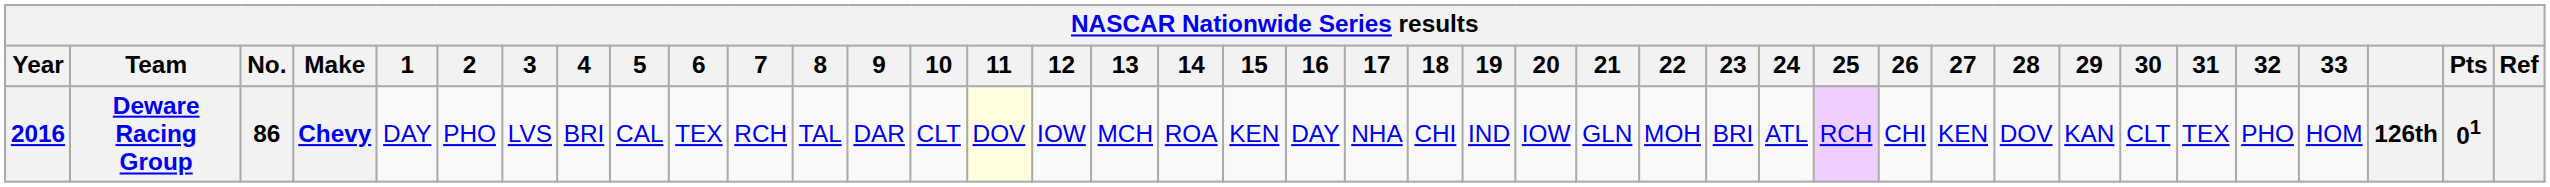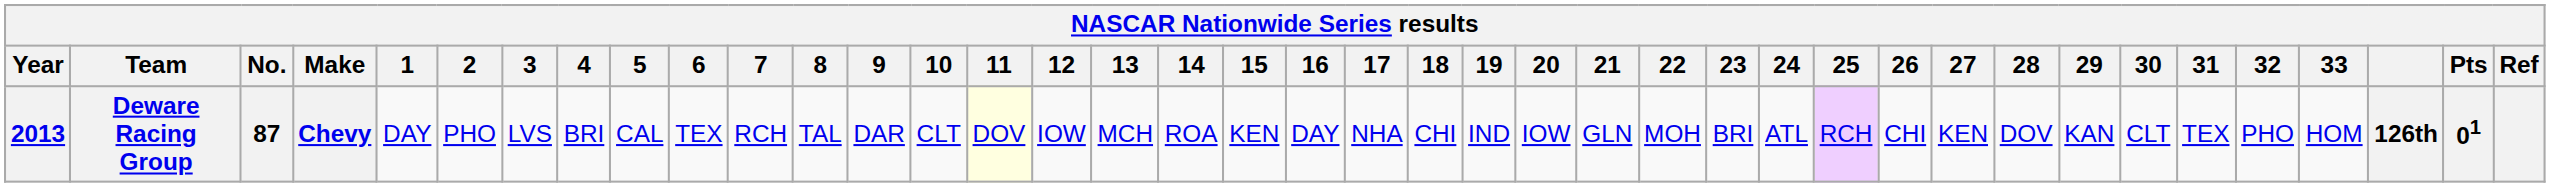Deware Racing Group | Year: 2016 -> 2013
Deware Racing Group | No.: 86 -> 87
